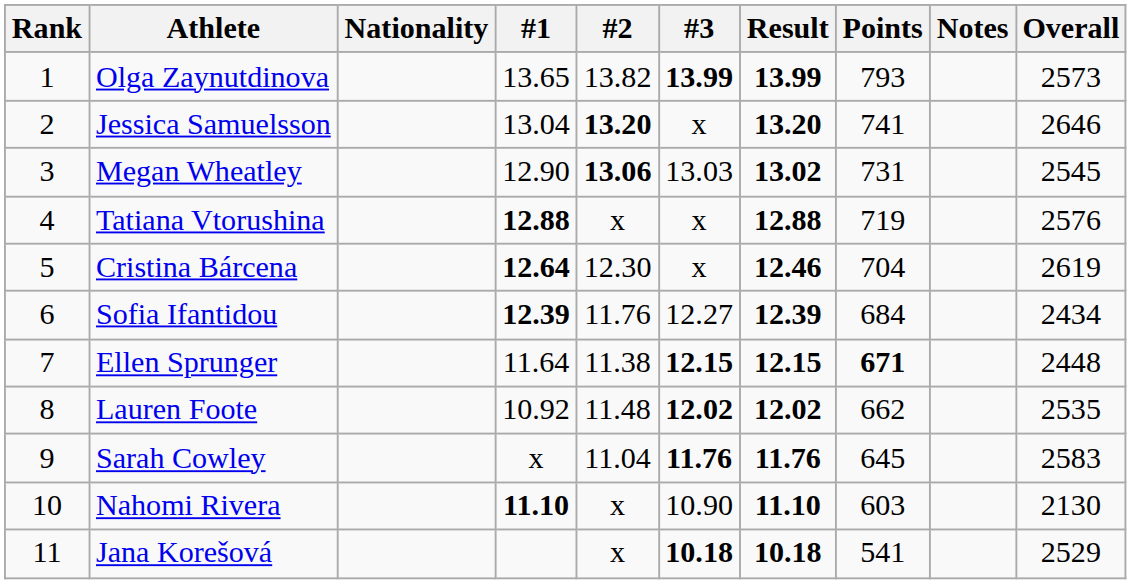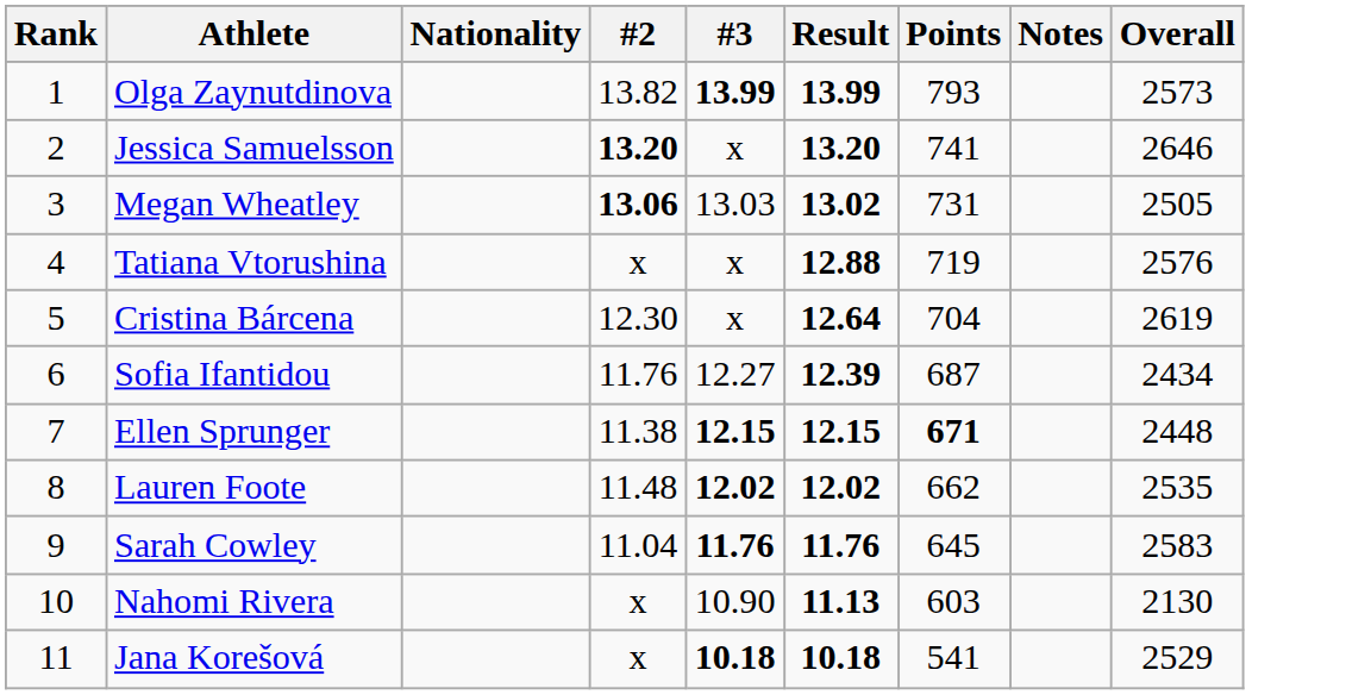- column: #1 | 13.65 | 13.04 | 12.90 | 12.88 | 12.64 | 12.39 | 11.64 | 10.92 | x | 11.10
Megan Wheatley | Overall: 2545 -> 2505
Cristina Bárcena | Result: 12.46 -> 12.64
Sofia Ifantidou | Points: 684 -> 687
Nahomi Rivera | Result: 11.10 -> 11.13
